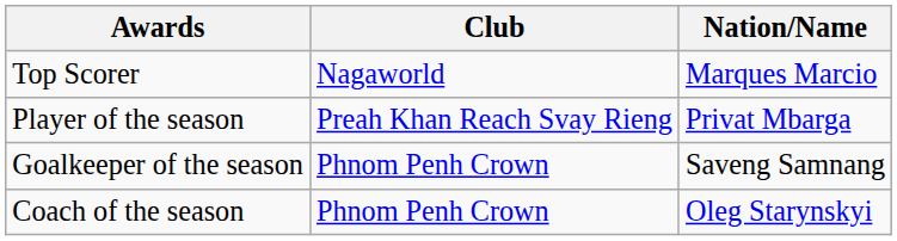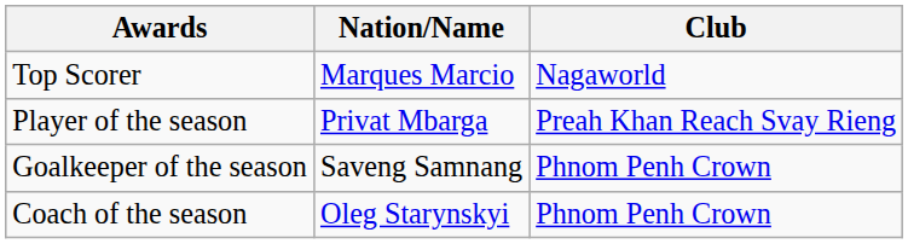columns swapped: Nation/Name <-> Club
